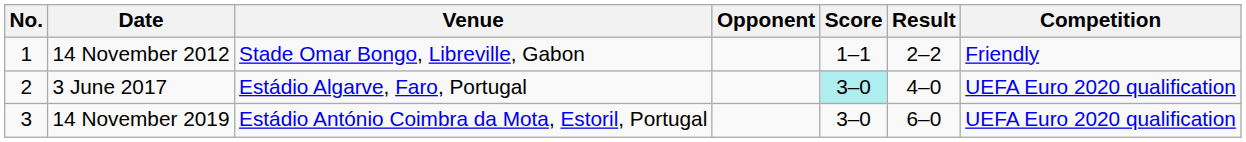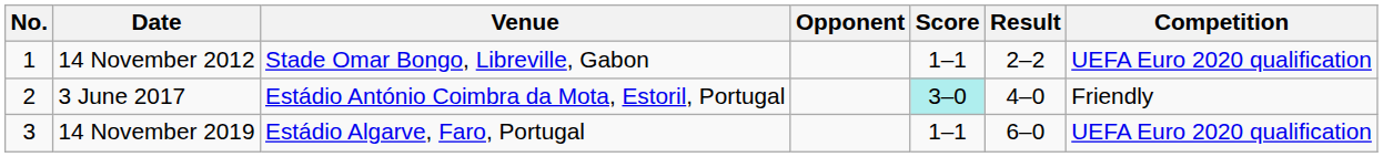14 November 2012 | Competition: Friendly -> UEFA Euro 2020 qualification
3 June 2017 | Venue: Estádio Algarve, Faro, Portugal -> Estádio António Coimbra da Mota, Estoril, Portugal
3 June 2017 | Competition: UEFA Euro 2020 qualification -> Friendly
14 November 2019 | Venue: Estádio António Coimbra da Mota, Estoril, Portugal -> Estádio Algarve, Faro, Portugal
14 November 2019 | Score: 3–0 -> 1–1
